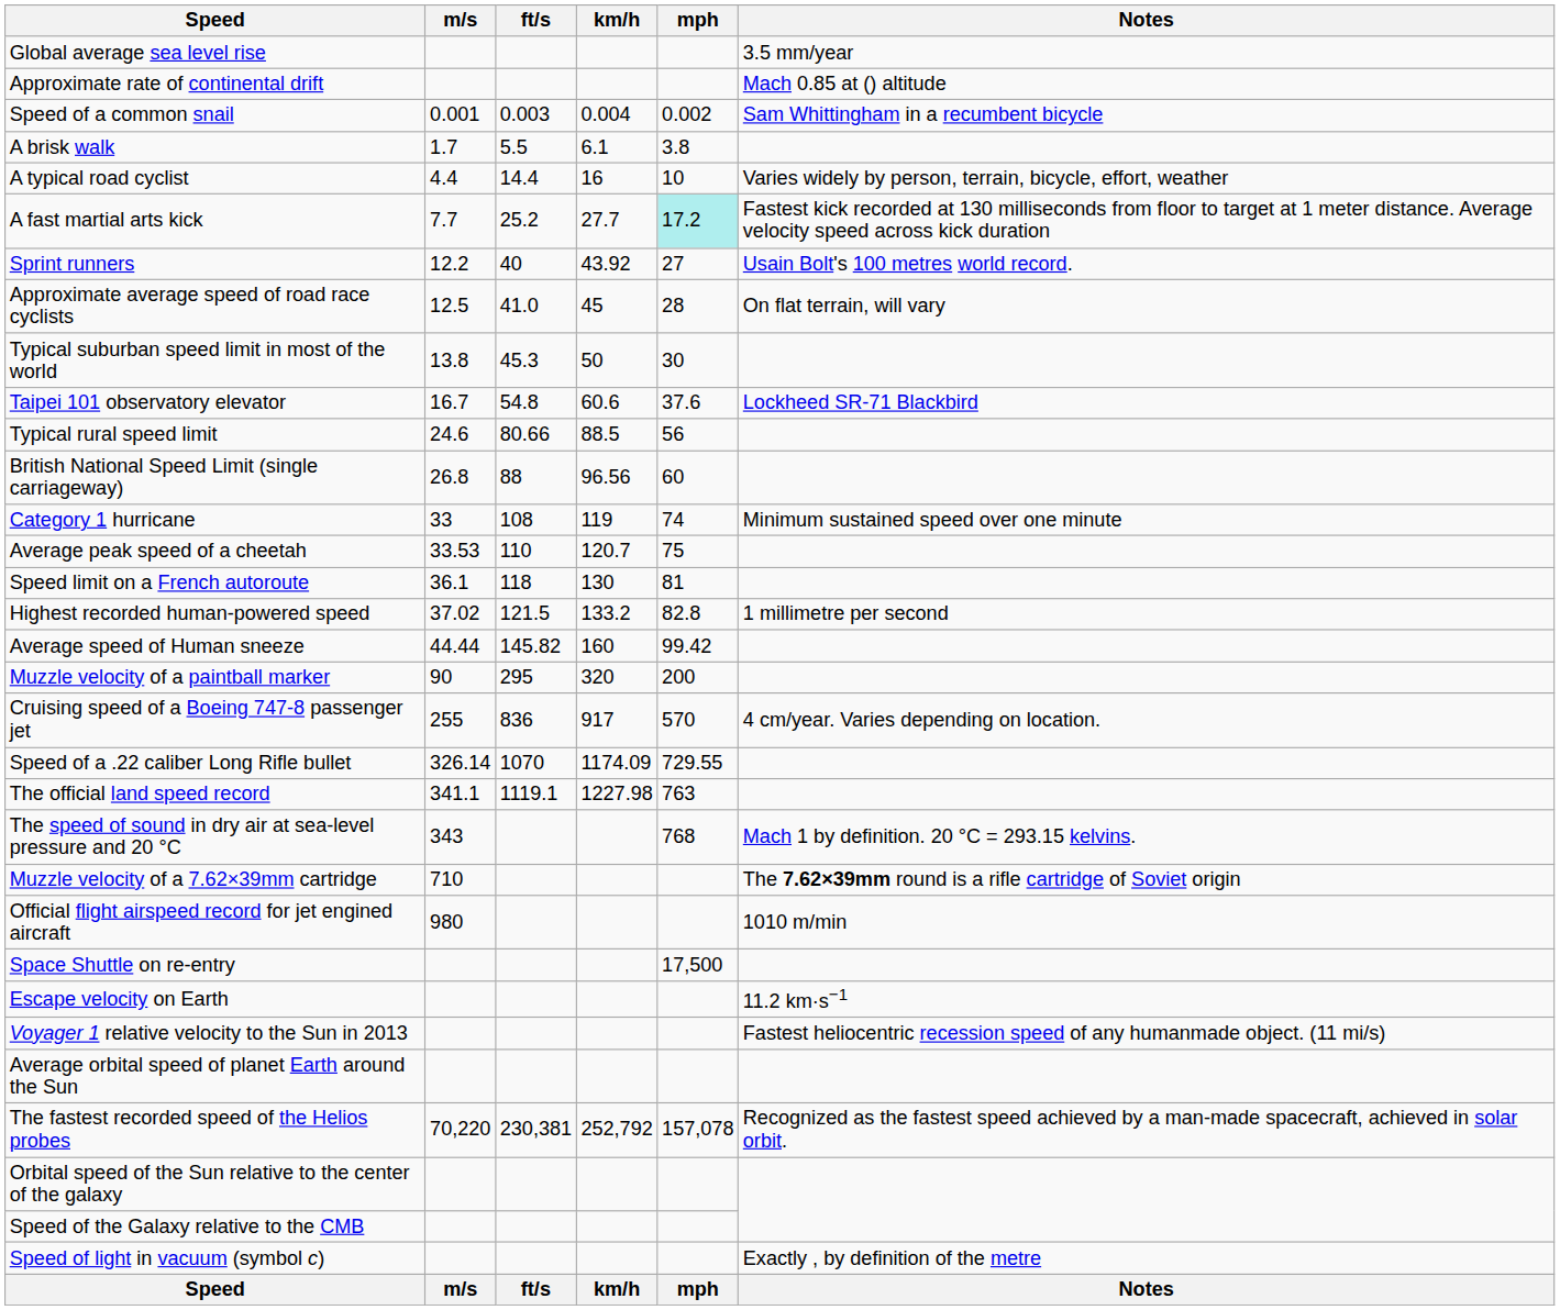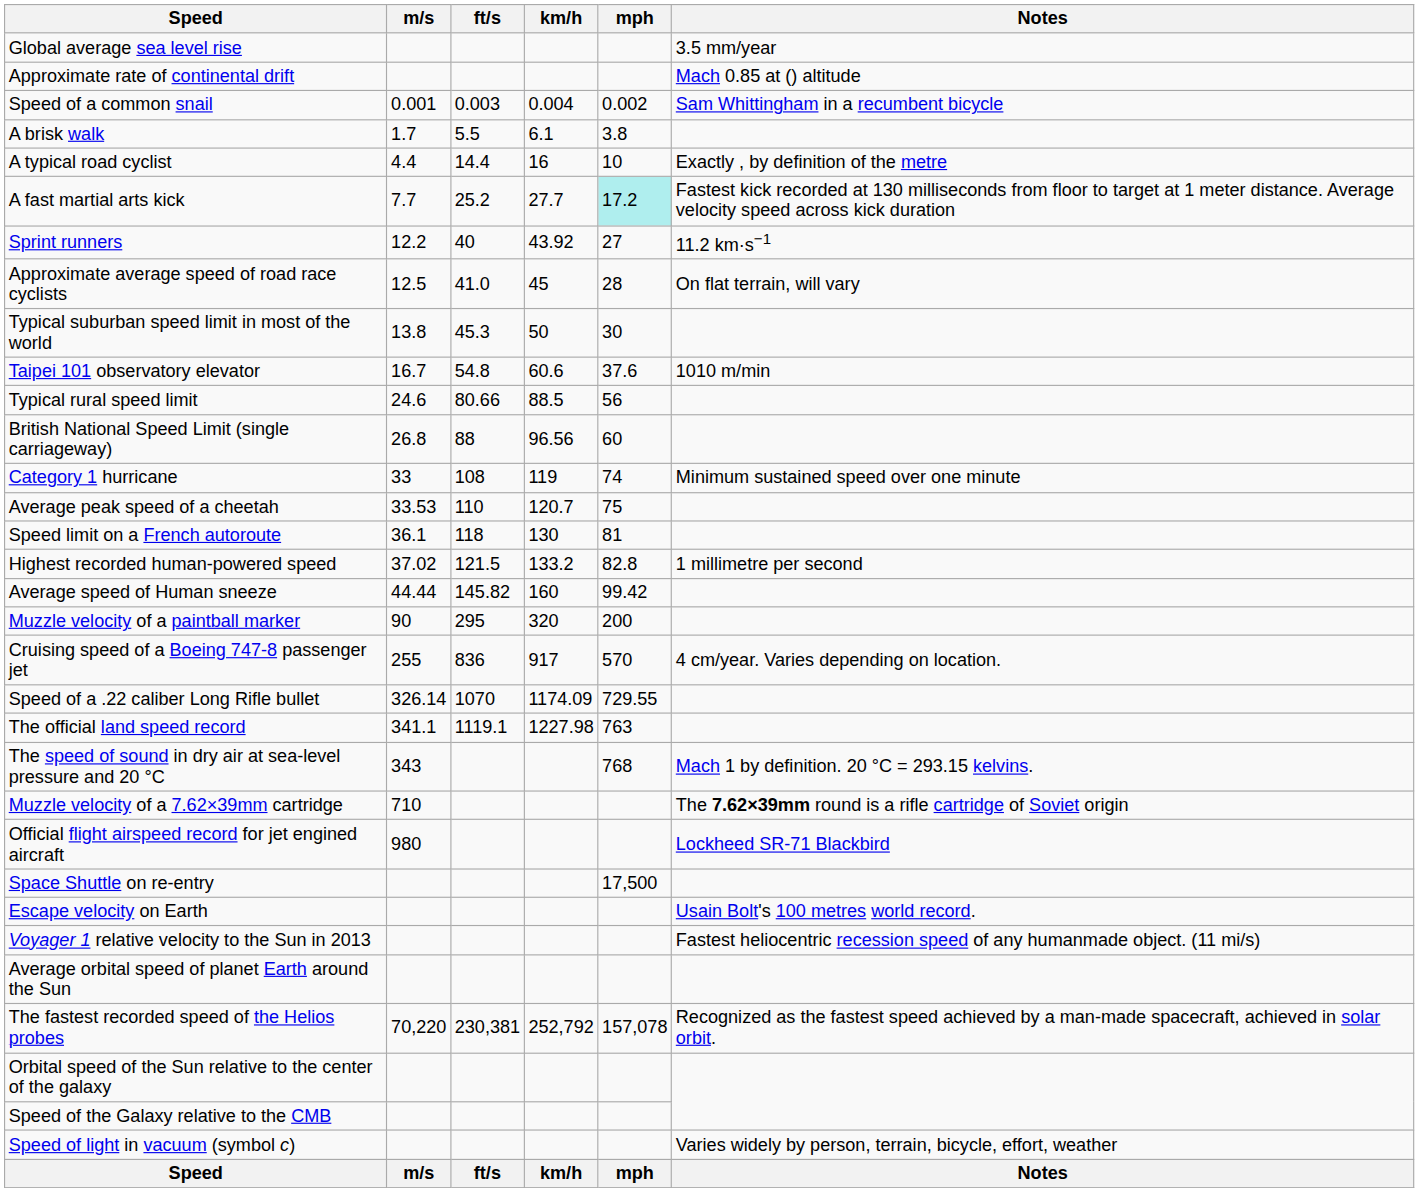A typical road cyclist | Notes: Varies widely by person, terrain, bicycle, effort, weather -> Exactly , by definition of the metre
Sprint runners | Notes: Usain Bolt's 100 metres world record. -> 11.2 km·s−1
Taipei 101 observatory elevator | Notes: Lockheed SR-71 Blackbird -> 1010 m/min
Official flight airspeed record for jet engined aircraft | Notes: 1010 m/min -> Lockheed SR-71 Blackbird
Escape velocity on Earth | Notes: 11.2 km·s−1 -> Usain Bolt's 100 metres world record.
Speed of light in vacuum (symbol c) | Notes: Exactly , by definition of the metre -> Varies widely by person, terrain, bicycle, effort, weather
